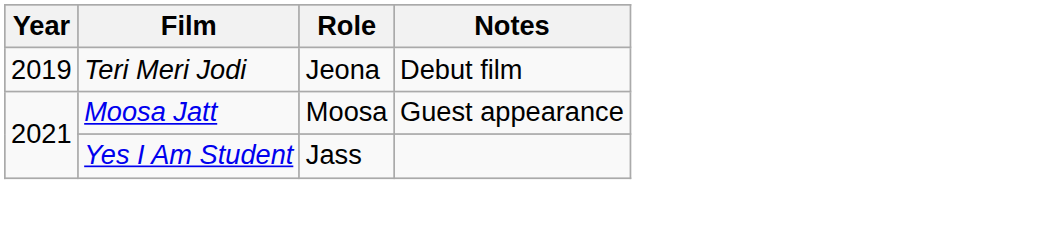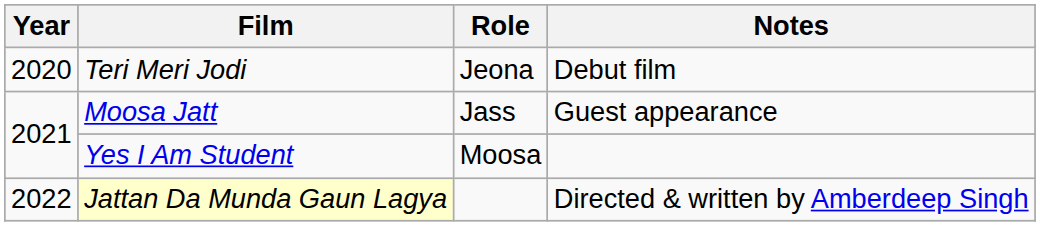Teri Meri Jodi | Year: 2019 -> 2020
Moosa Jatt | Role: Moosa -> Jass
Yes I Am Student | Role: Jass -> Moosa
+ row: 2022 | Jattan Da Munda Gaun Lagya | Directed & written by Amberdeep Singh
